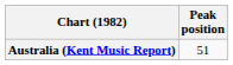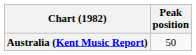Australia (Kent Music Report) | Peak position: 51 -> 50
